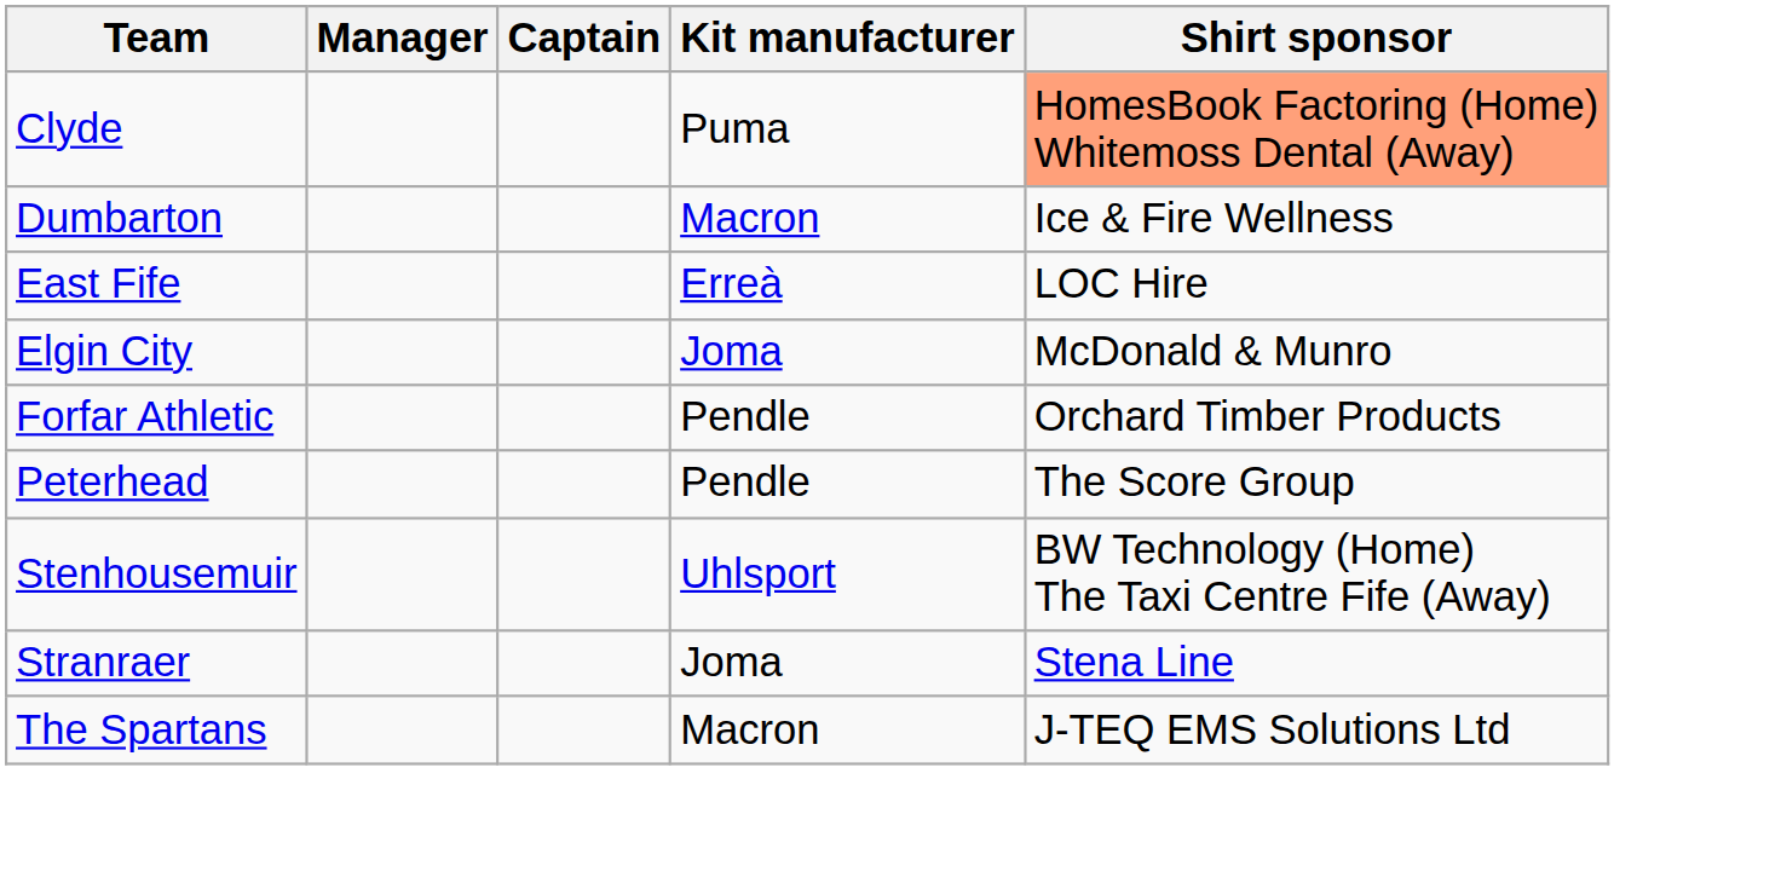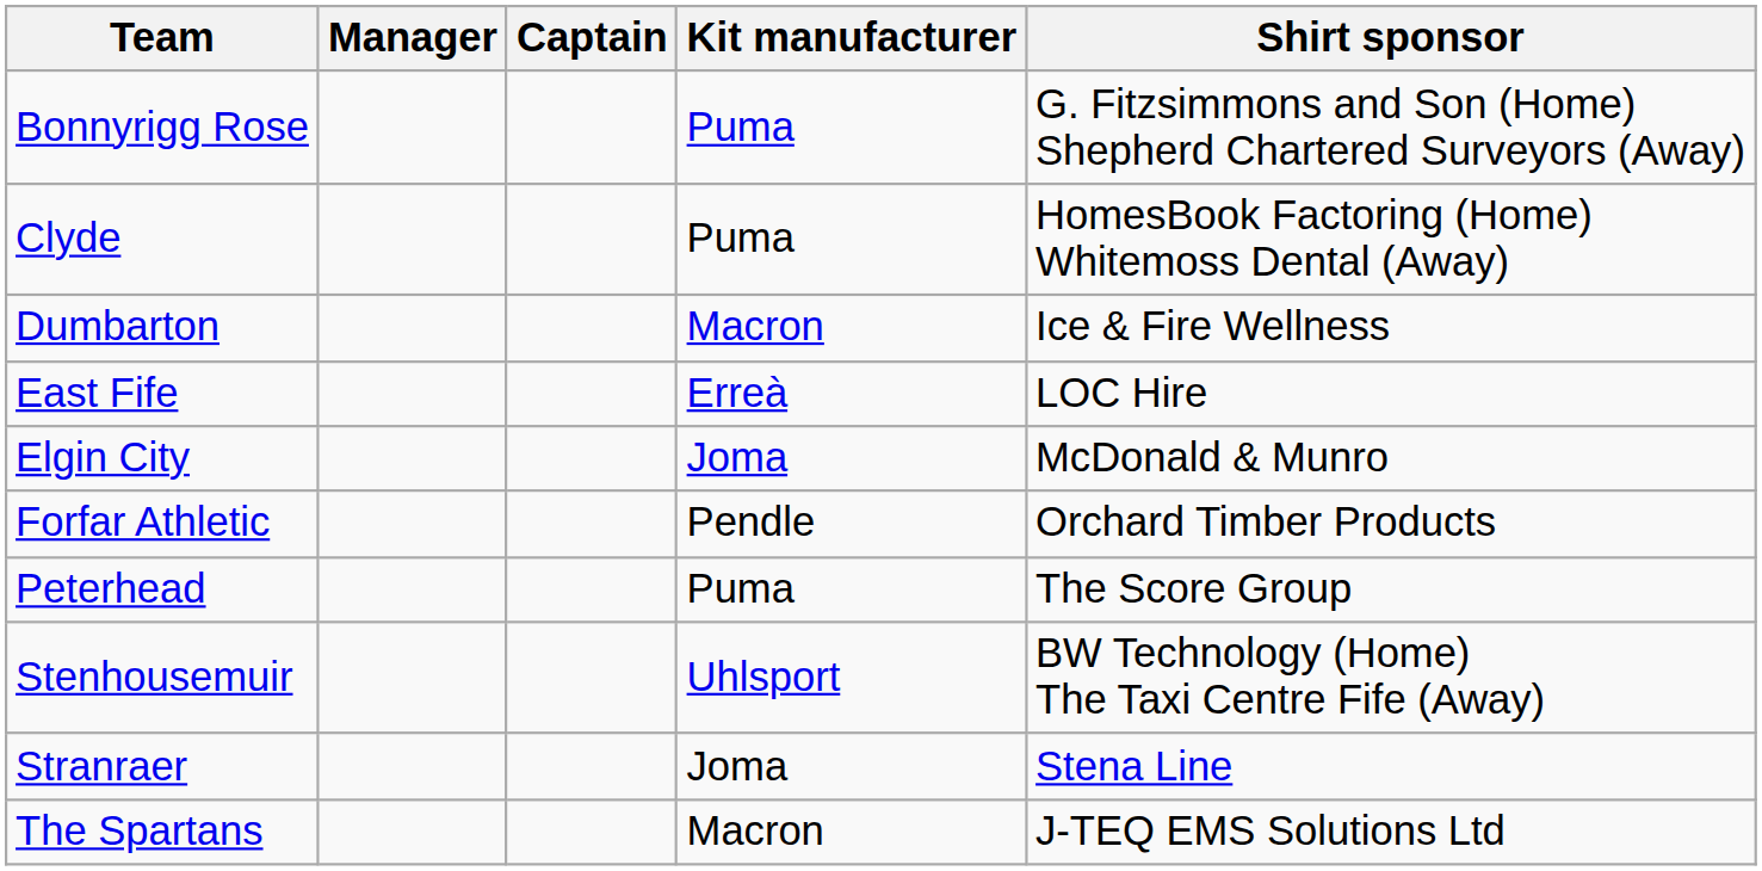+ row: Bonnyrigg Rose | Puma | G. Fitzsimmons and Son (Home) Shepherd Chartered Surveyors (Away)
Clyde | Shirt sponsor: lightsalmon background -> no background
Peterhead | Kit manufacturer: Pendle -> Puma
